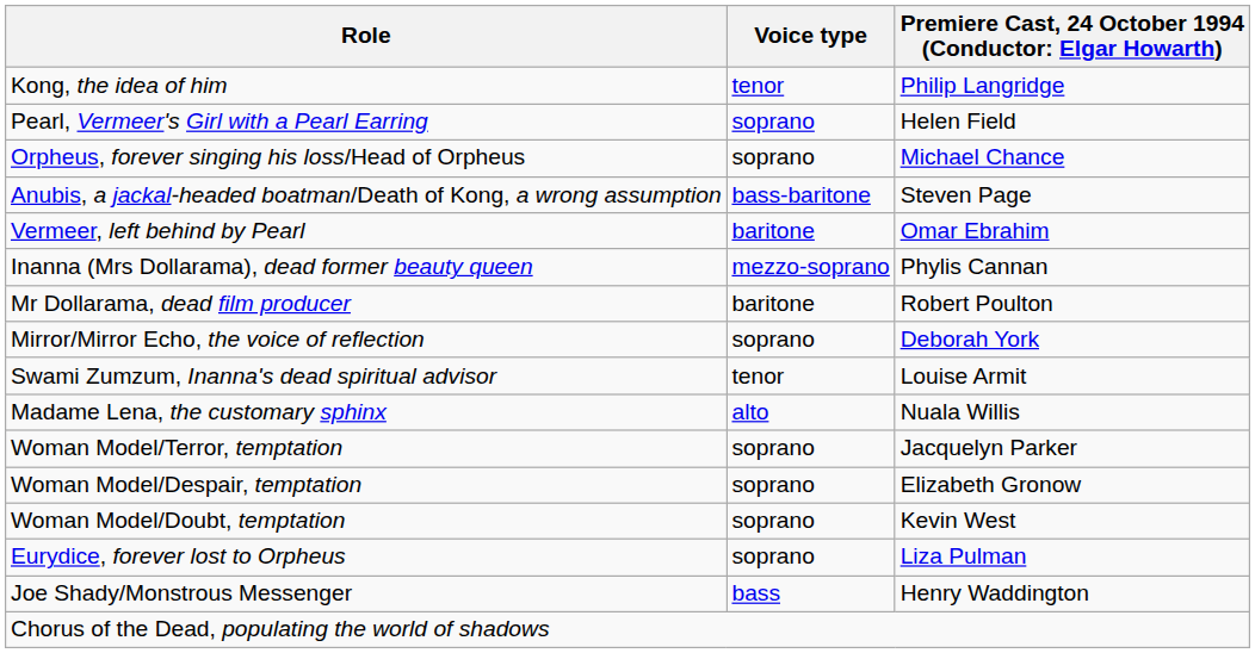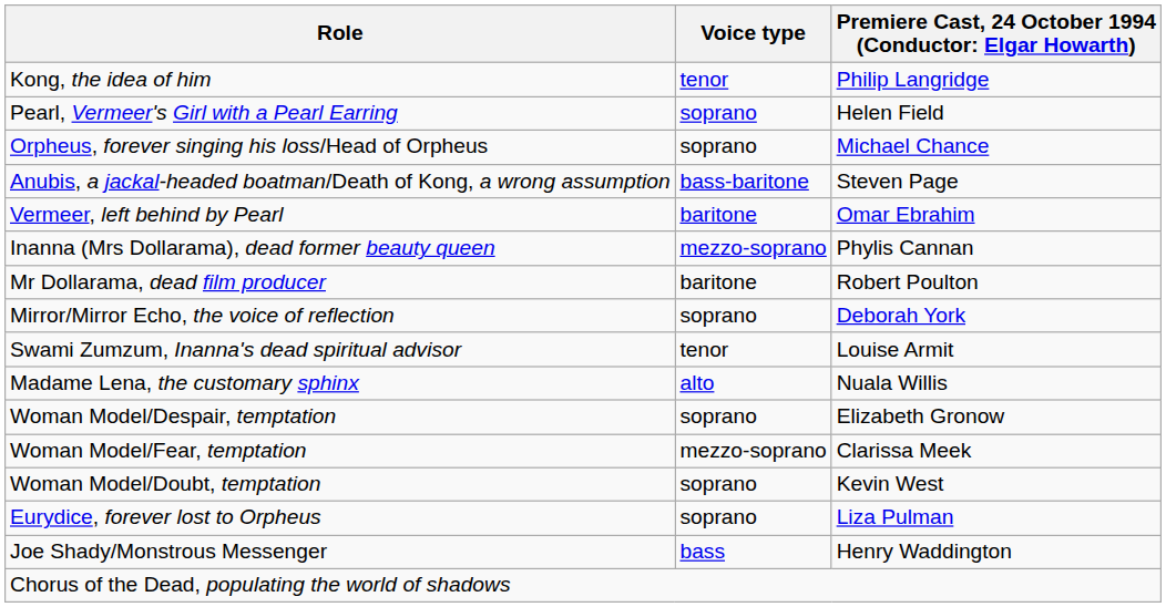- row: Woman Model/Terror, temptation | soprano | Jacquelyn Parker
+ row: Woman Model/Fear, temptation | mezzo-soprano | Clarissa Meek
